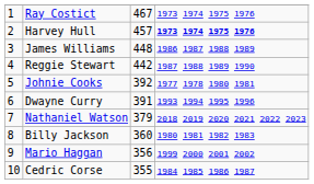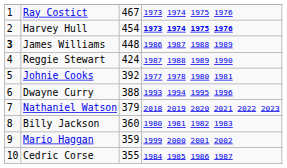Harvey Hull | column 3: 457 -> 454
James Williams | column 1: normal -> bold
Reggie Stewart | column 3: 442 -> 424
Dwayne Curry | column 3: 391 -> 388
Mario Haggan | column 3: 356 -> 359
